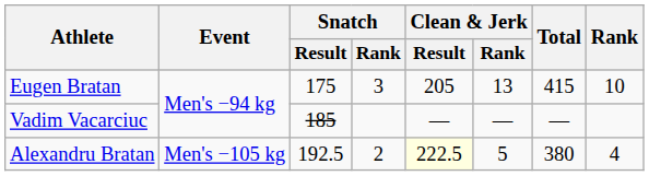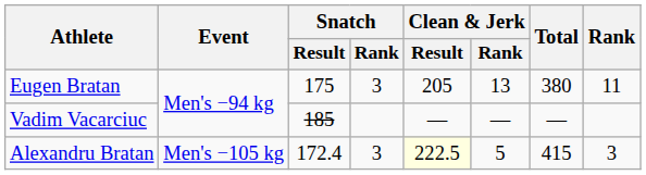Eugen Bratan | Total: 415 -> 380
Eugen Bratan | Rank: 10 -> 11
Alexandru Bratan | Snatch / Result: 192.5 -> 172.4
Alexandru Bratan | Snatch / Rank: 2 -> 3
Alexandru Bratan | Total: 380 -> 415
Alexandru Bratan | Rank: 4 -> 3
